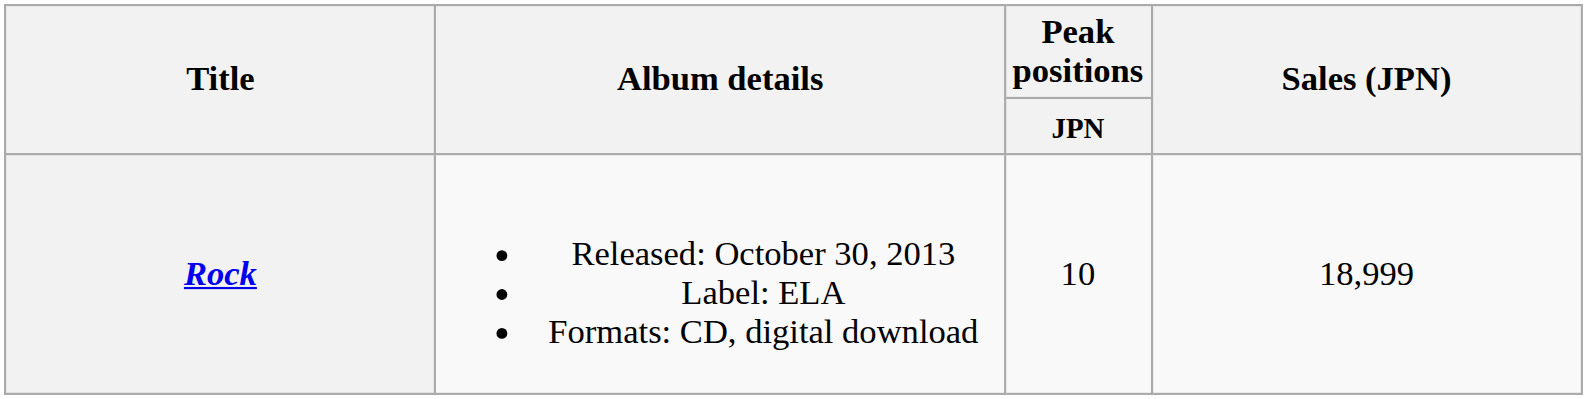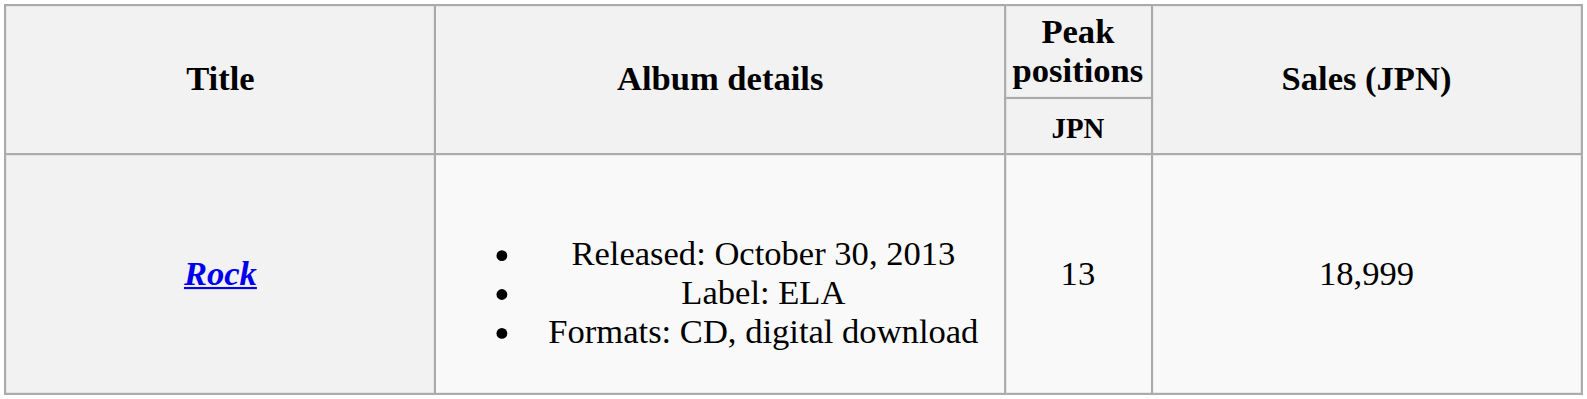Rock | Peak positions / JPN: 10 -> 13
